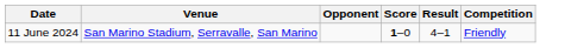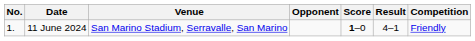+ column: No. | 1.
